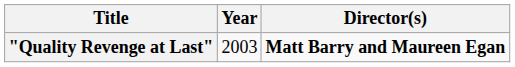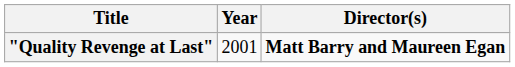"Quality Revenge at Last" | Year: 2003 -> 2001
